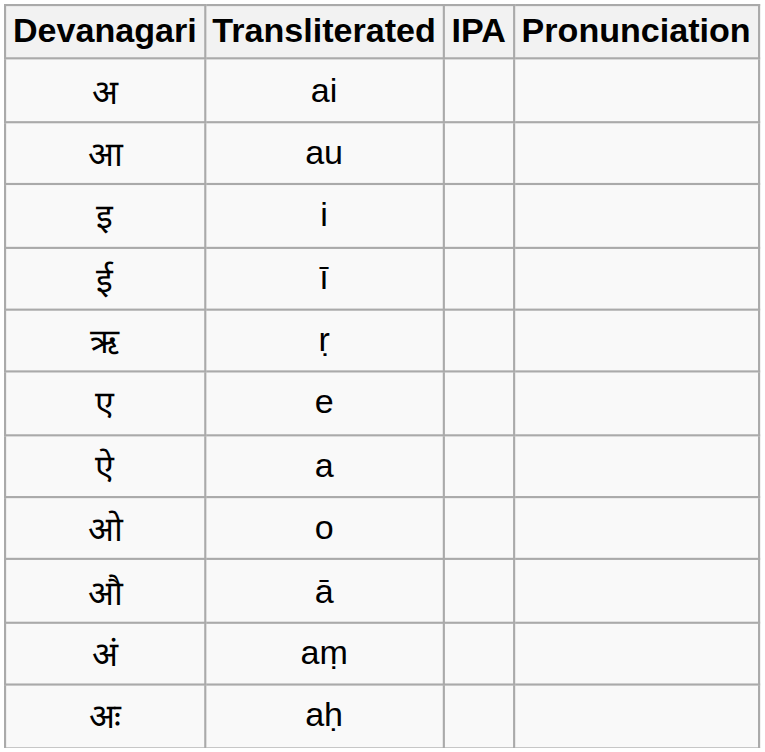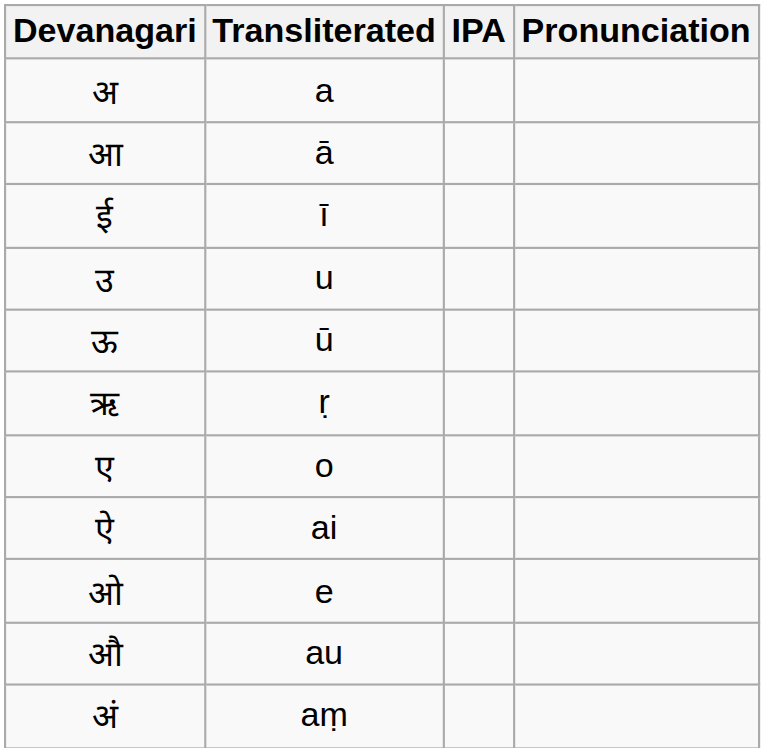अ | Transliterated: ai -> a
आ | Transliterated: au -> ā
- row: इ | i
+ row: उ | u
+ row: ऊ | ū
ए | Transliterated: e -> o
ऐ | Transliterated: a -> ai
ओ | Transliterated: o -> e
औ | Transliterated: ā -> au
- row: अः | aḥ
